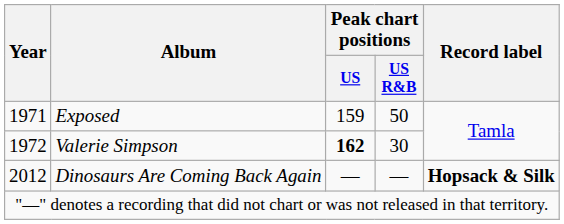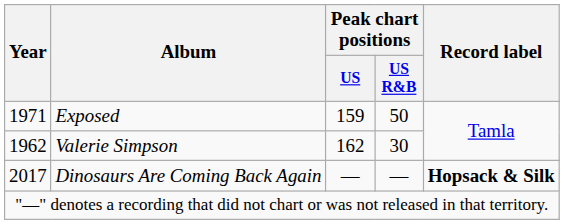Valerie Simpson | Year: 1972 -> 1962
Valerie Simpson | Peak chart positions / US: bold -> normal
Dinosaurs Are Coming Back Again | Year: 2012 -> 2017
